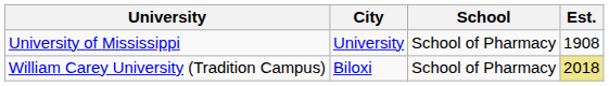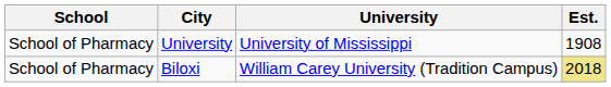columns swapped: School <-> University
